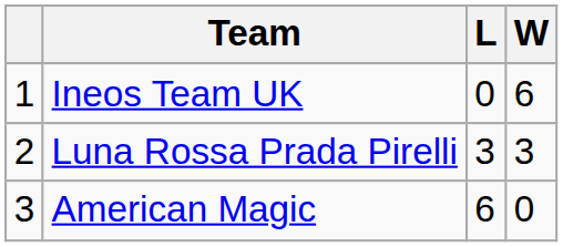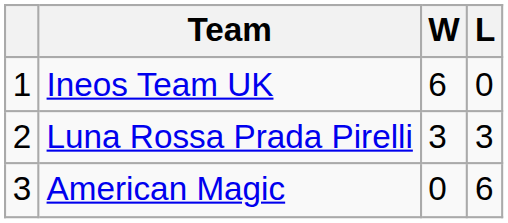columns swapped: W <-> L
